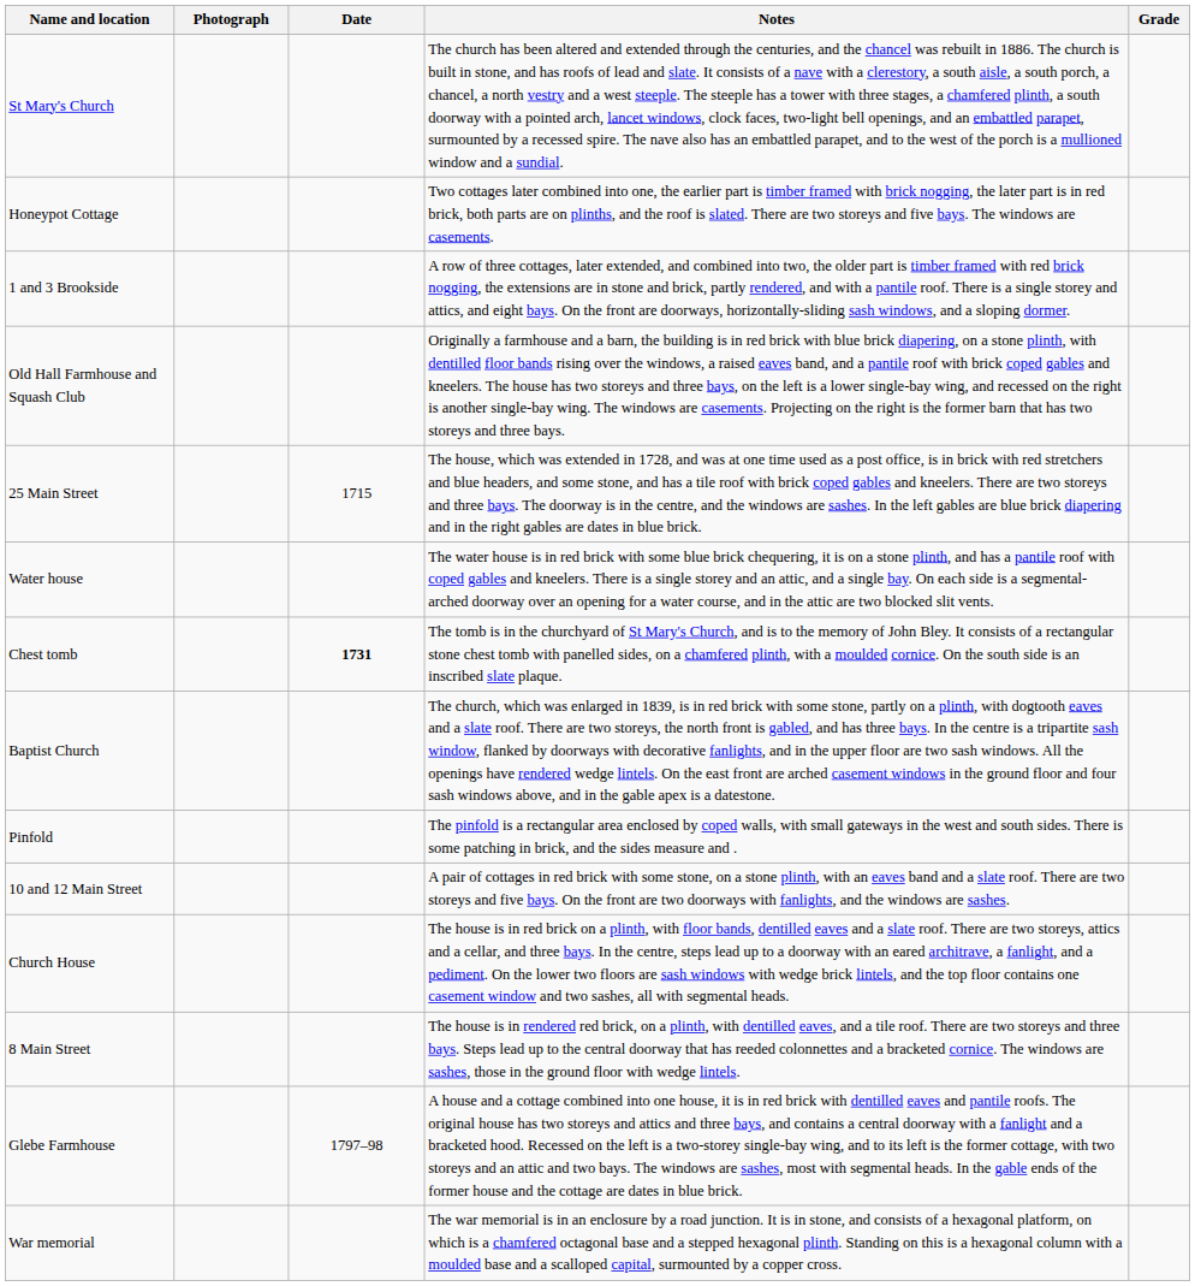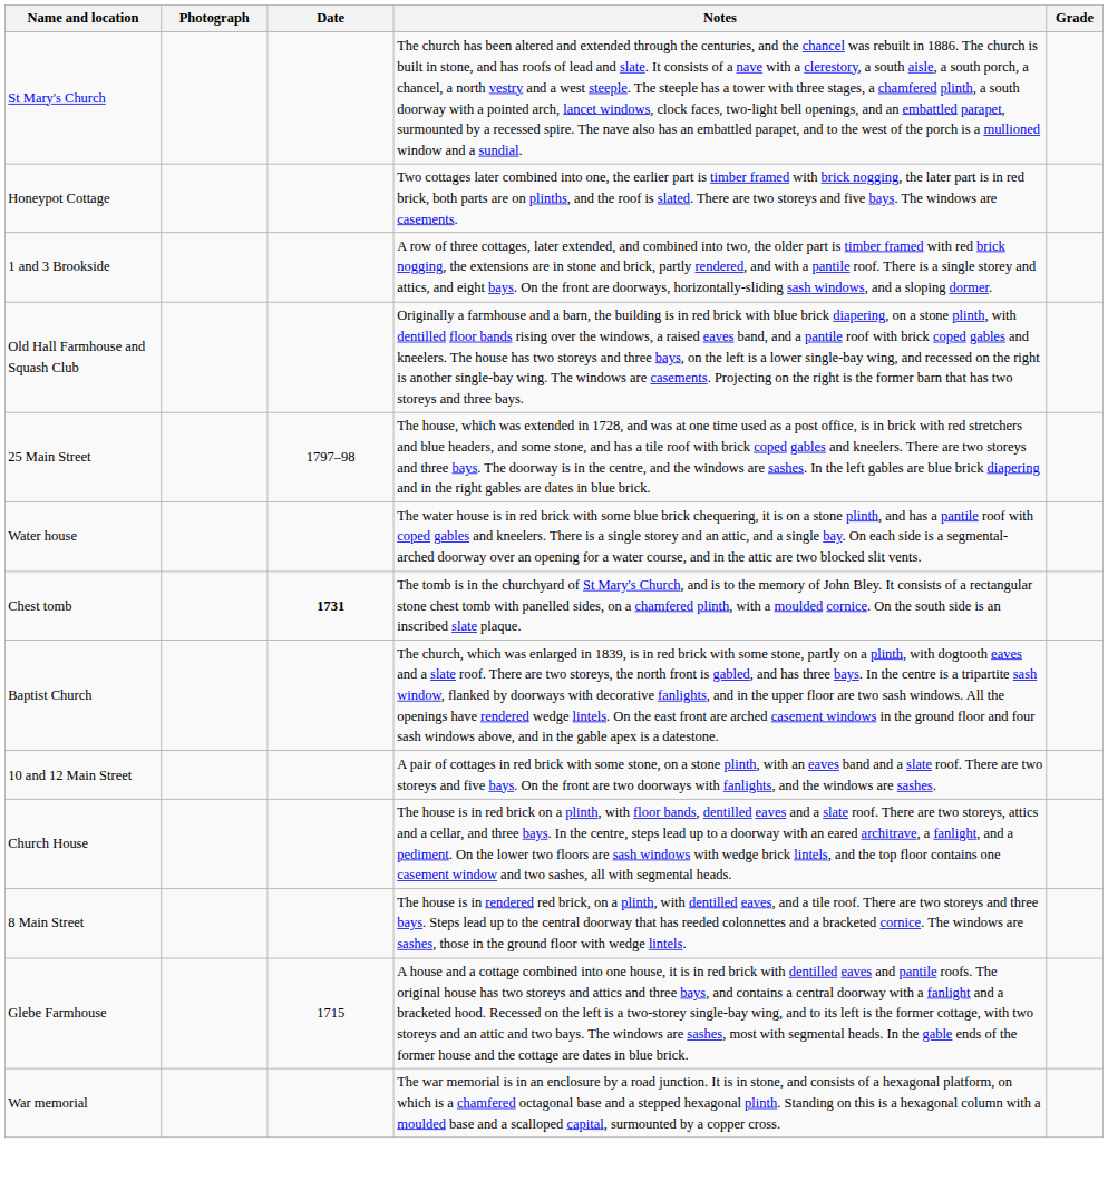25 Main Street | Date: 1715 -> 1797–98
- row: Pinfold | The pinfold is a rectangular area enclosed by coped walls, with small gateways in the west and south sides. There is some patching in brick, and the sides measure and .
Glebe Farmhouse | Date: 1797–98 -> 1715
